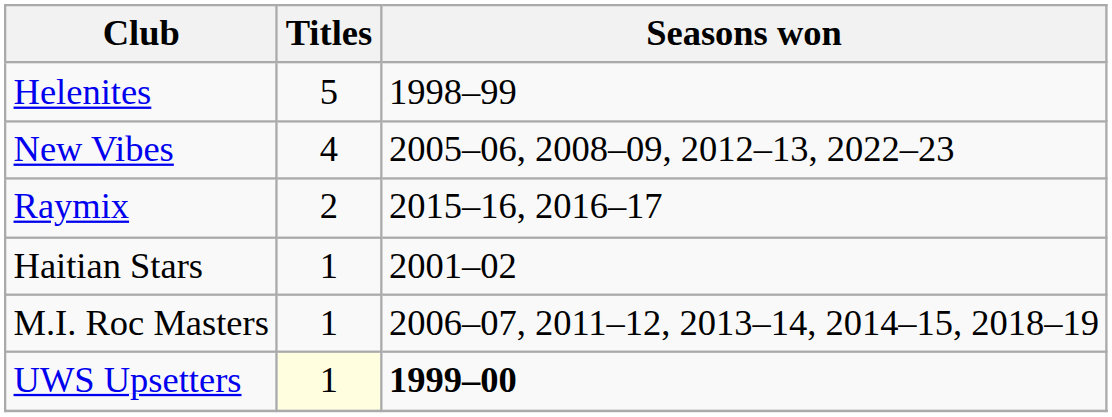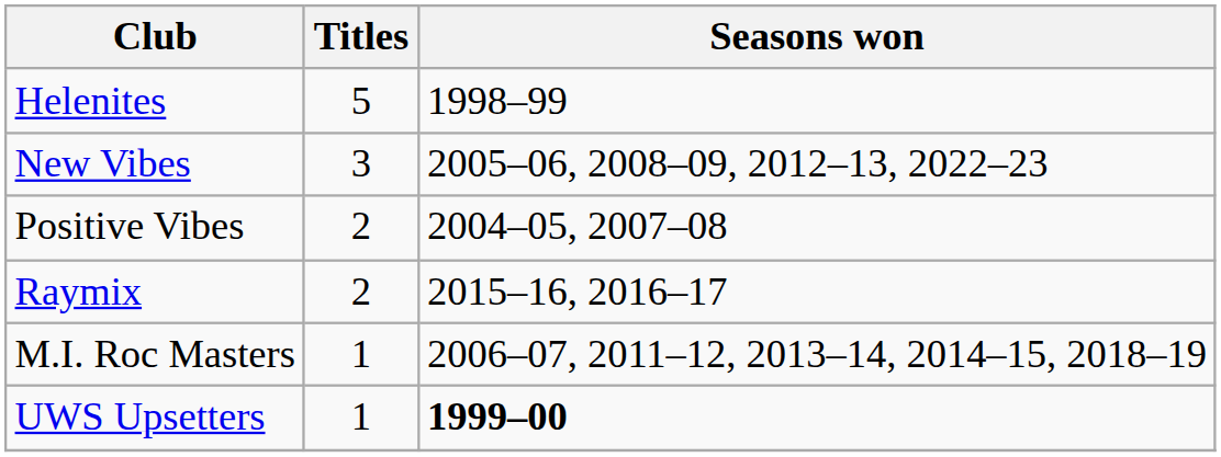New Vibes | Titles: 4 -> 3
+ row: Positive Vibes | 2 | 2004–05, 2007–08
- row: Haitian Stars | 1 | 2001–02
UWS Upsetters | Titles: lightyellow background -> no background
